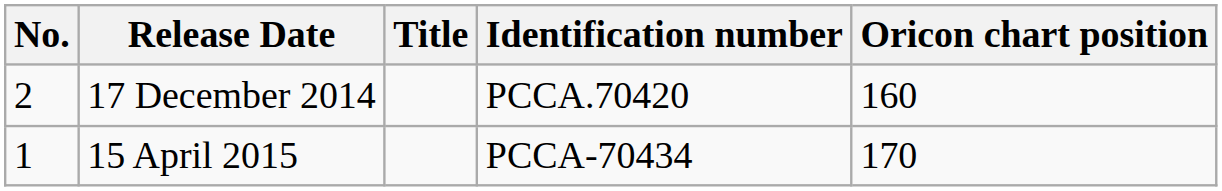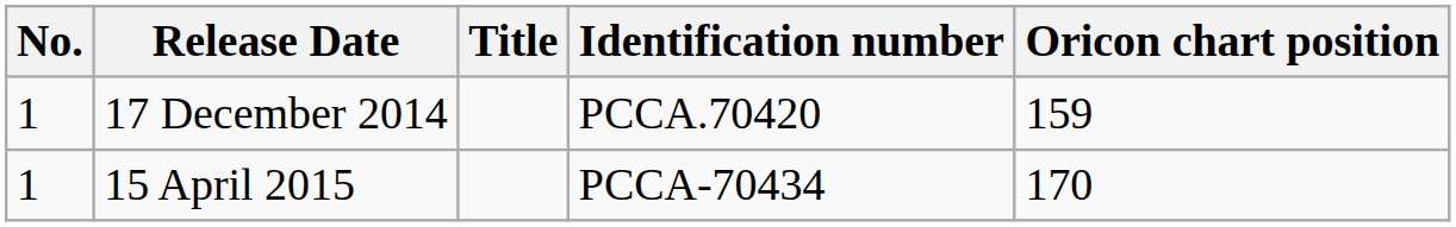17 December 2014 | No.: 2 -> 1
17 December 2014 | Oricon chart position: 160 -> 159
